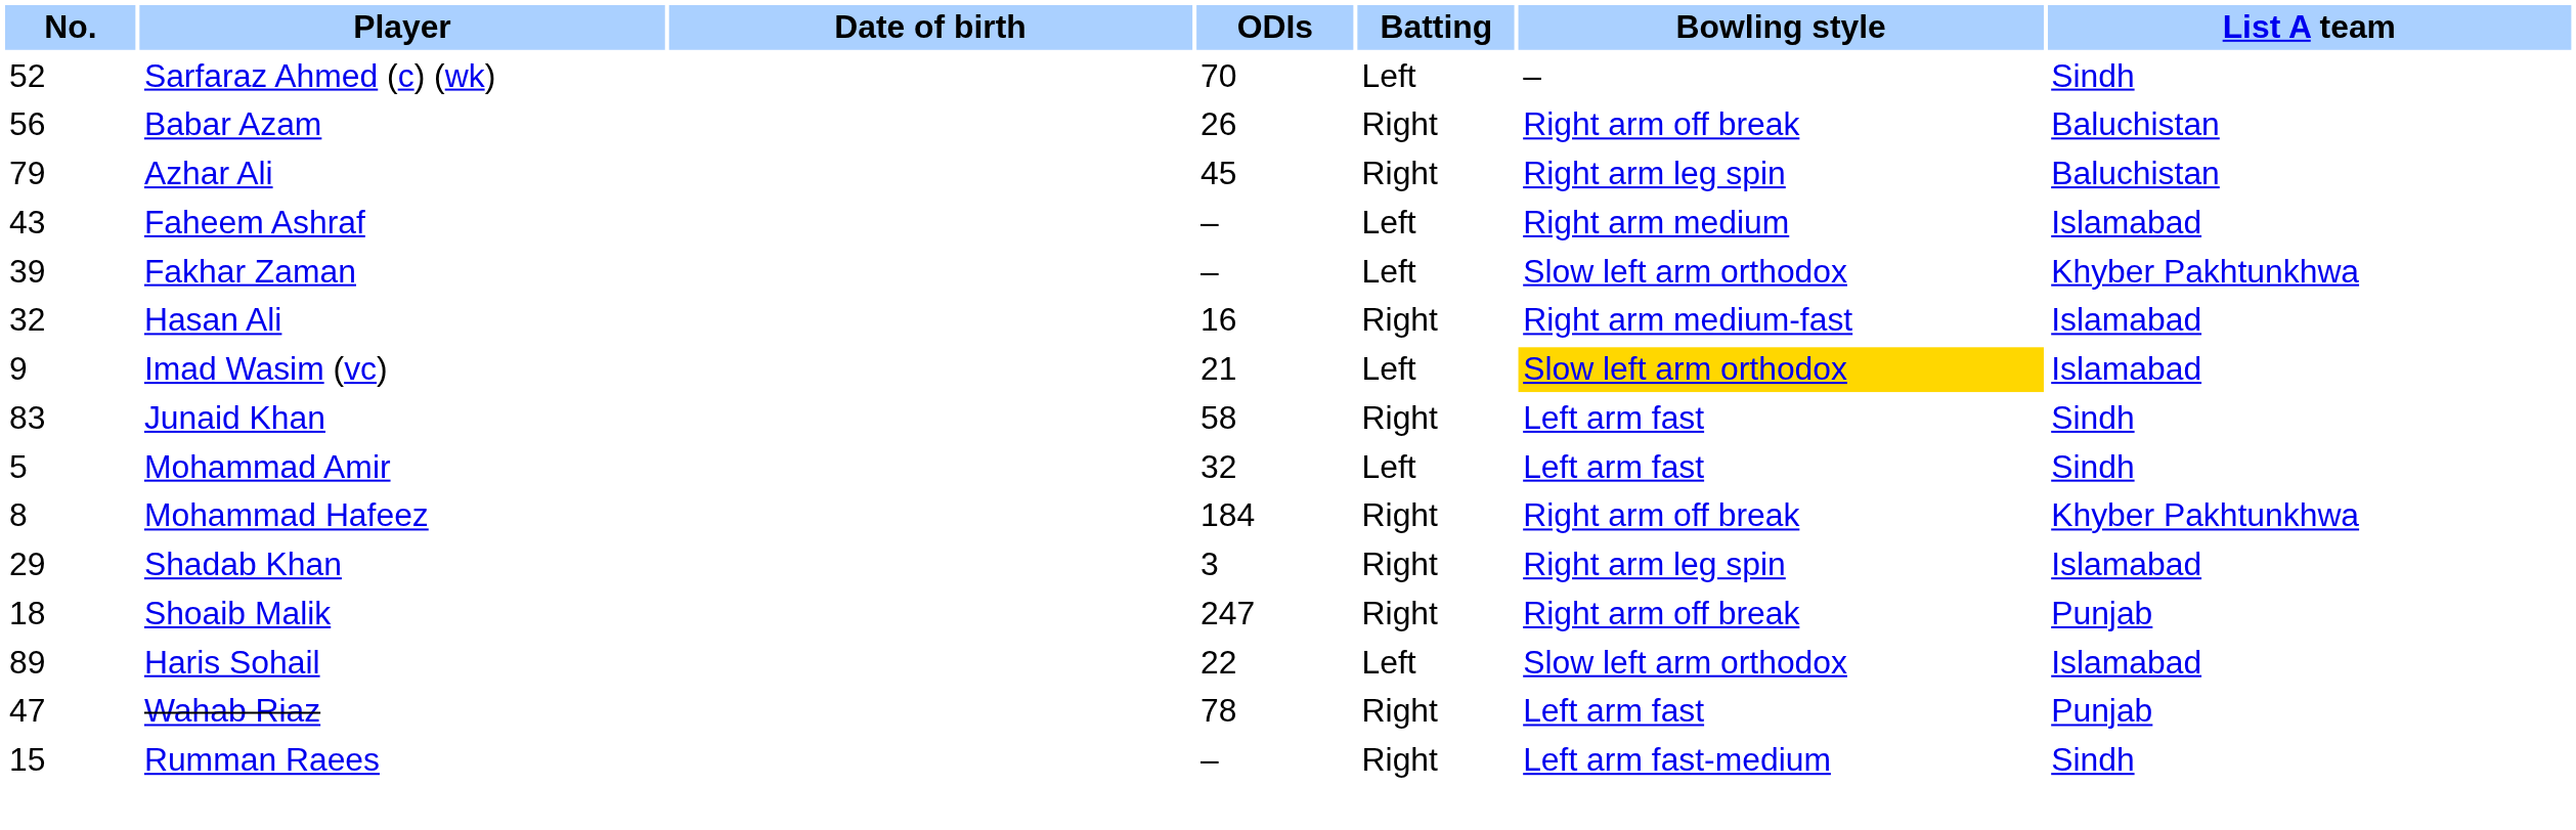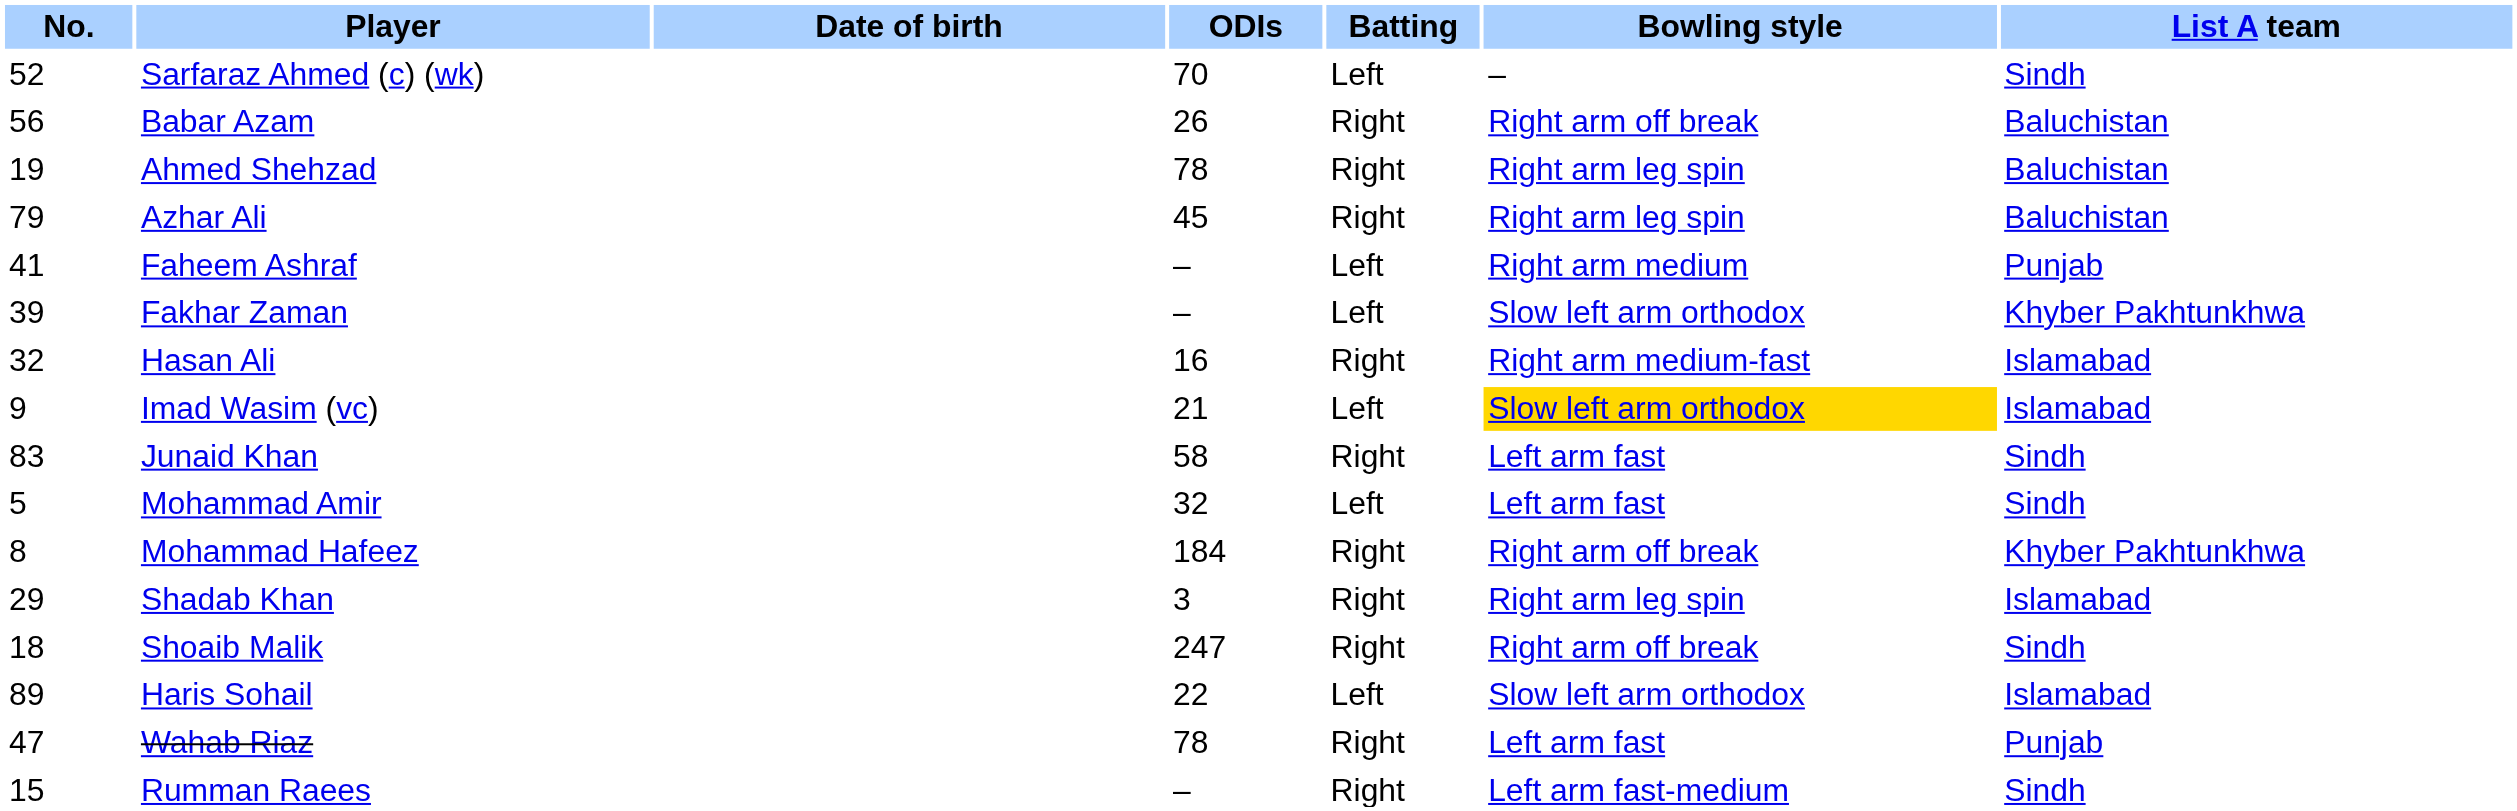+ row: 19 | Ahmed Shehzad | 78 | Right | Right arm leg spin | Baluchistan
Faheem Ashraf | No.: 43 -> 41
Faheem Ashraf | List A team: Islamabad -> Punjab
Shoaib Malik | List A team: Punjab -> Sindh
